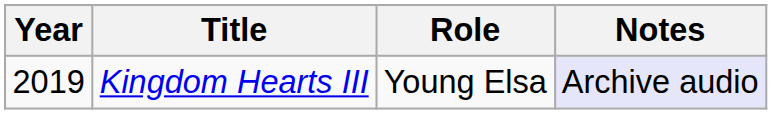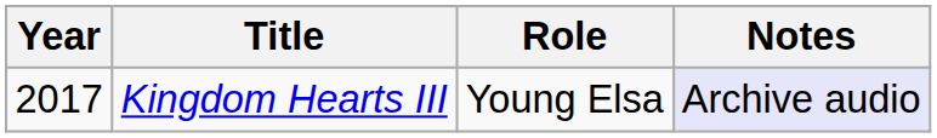Kingdom Hearts III | Year: 2019 -> 2017
